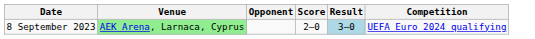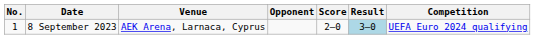+ column: No. | 1
8 September 2023 | Venue: lightgreen background -> no background
